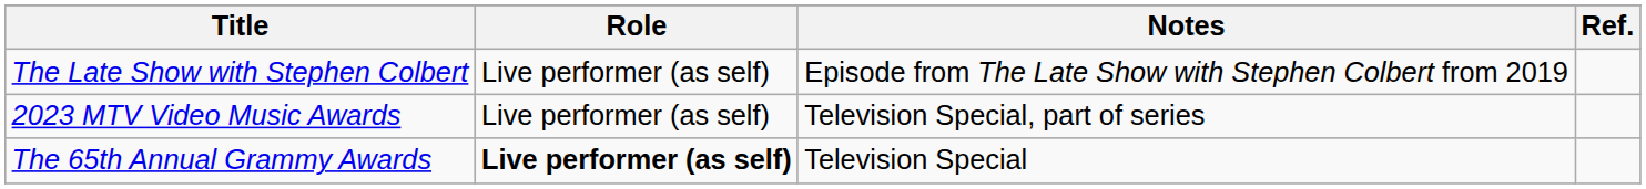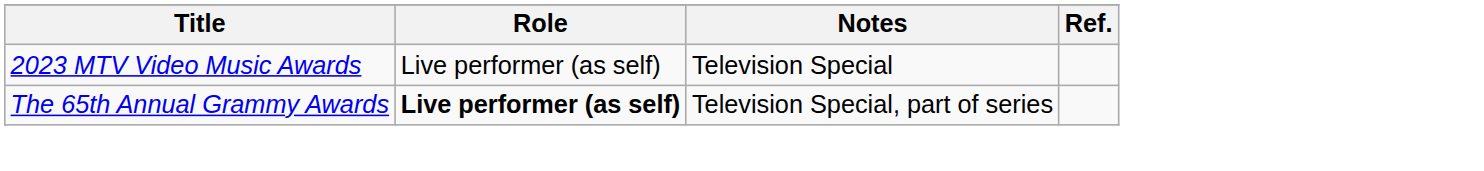- row: The Late Show with Stephen Colbert | Live performer (as self) | Episode from The Late Show with Stephen Colbert from 2019
2023 MTV Video Music Awards | Notes: Television Special, part of series -> Television Special
The 65th Annual Grammy Awards | Notes: Television Special -> Television Special, part of series
